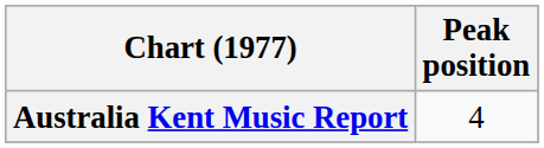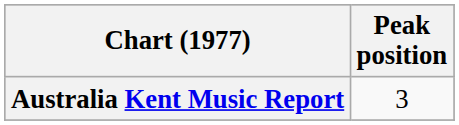Australia Kent Music Report | Peak position: 4 -> 3
